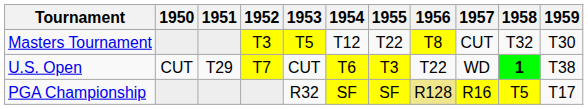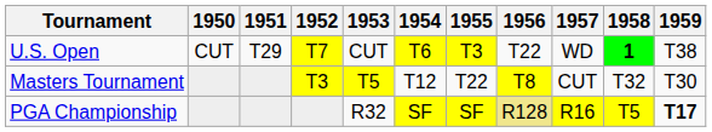rows swapped: Masters Tournament <-> U.S. Open
PGA Championship | 1959: normal -> bold
